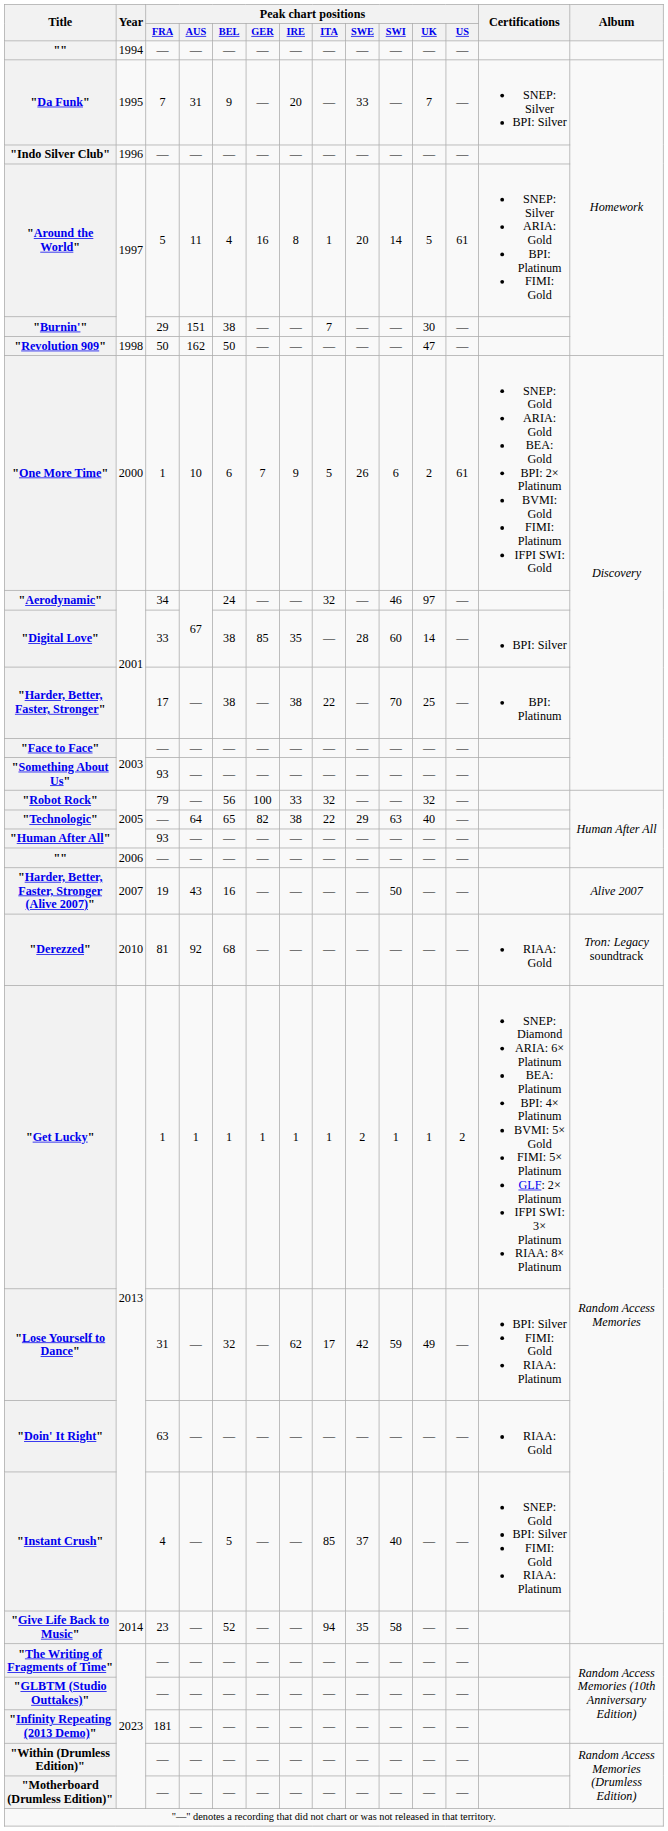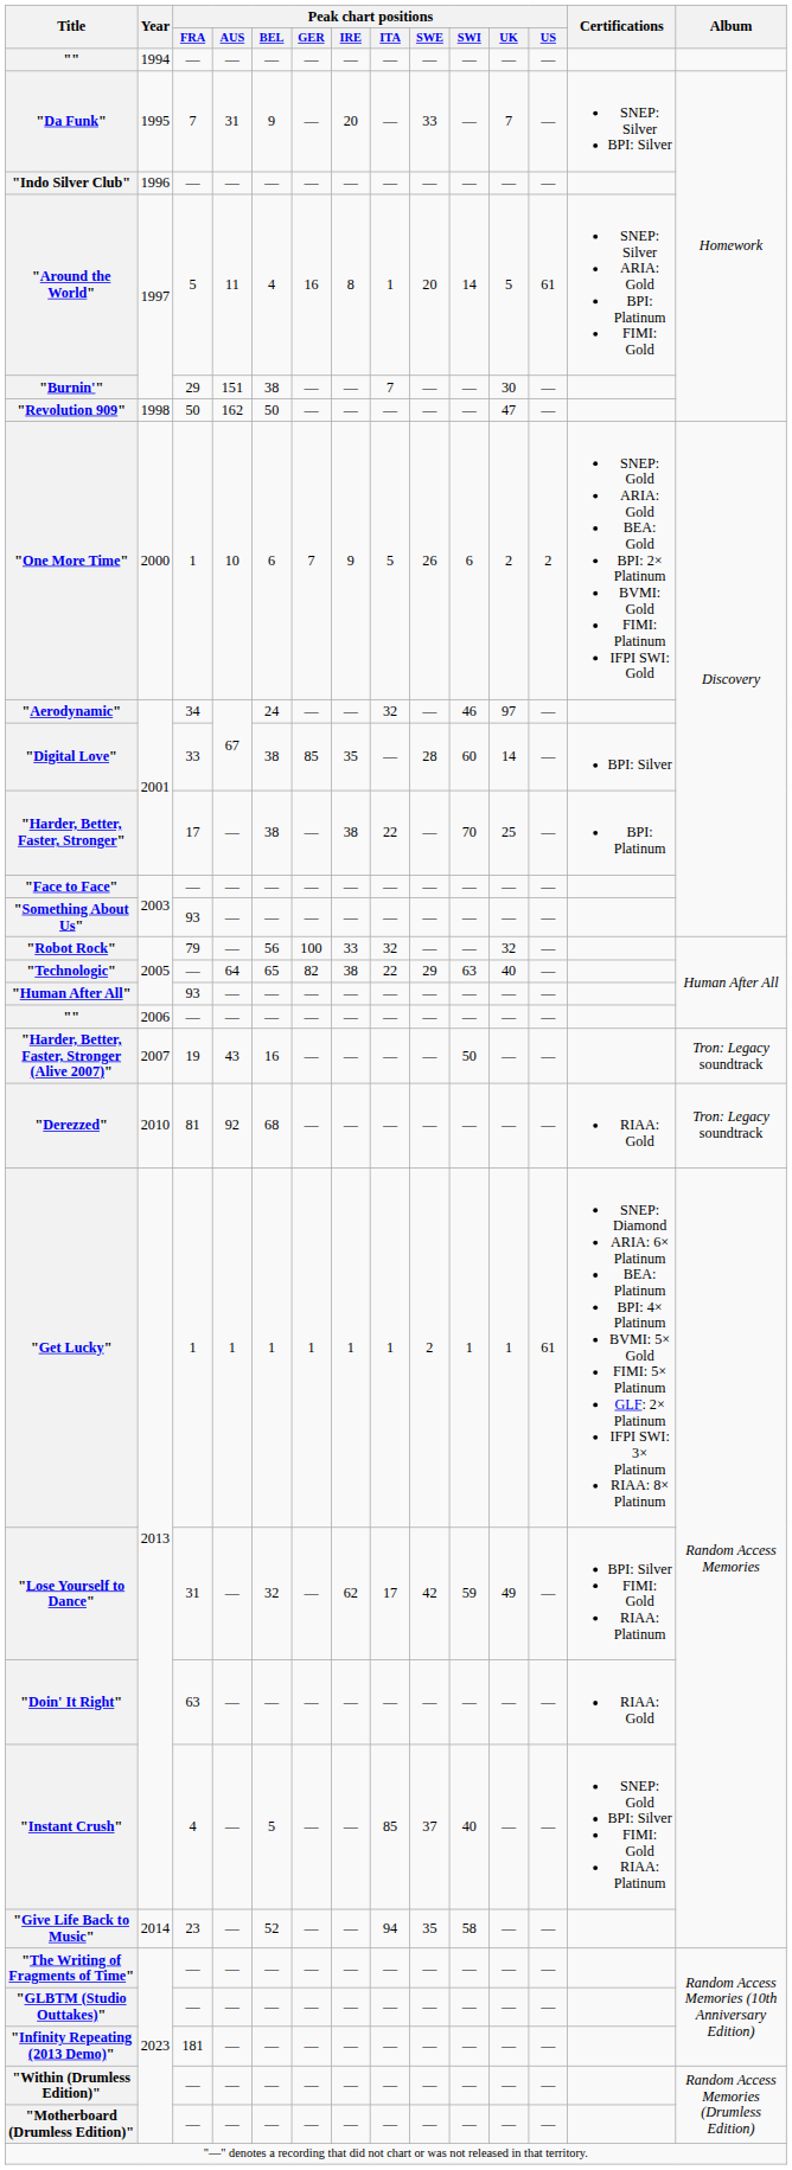"One More Time" | Peak chart positions / US: 61 -> 2
"Harder, Better, Faster, Stronger (Alive 2007)" | Album: Alive 2007 -> Tron: Legacy soundtrack
"Get Lucky" | Peak chart positions / US: 2 -> 61
